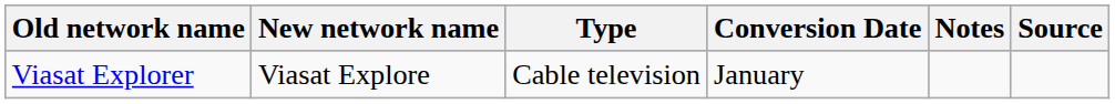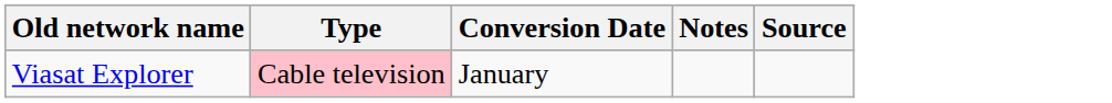- column: New network name | Viasat Explore
Viasat Explorer | Type: no background -> pink background
